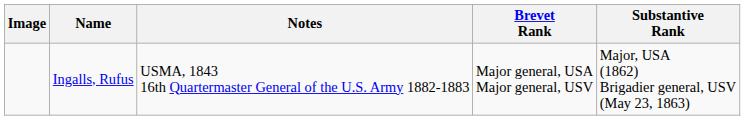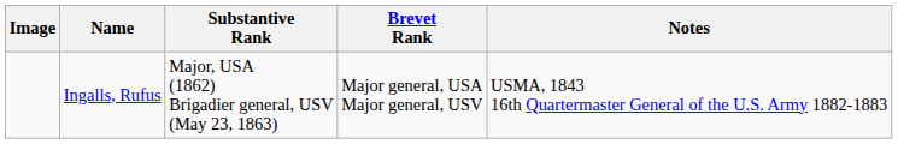columns swapped: Substantive Rank <-> Notes
